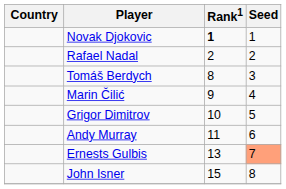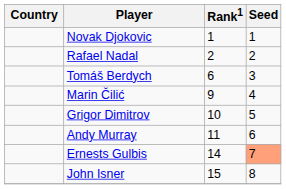Novak Djokovic | Rank1: bold -> normal
Tomáš Berdych | Rank1: 8 -> 6
Ernests Gulbis | Rank1: 13 -> 14
